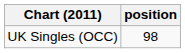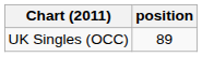UK Singles (OCC) | position: 98 -> 89
